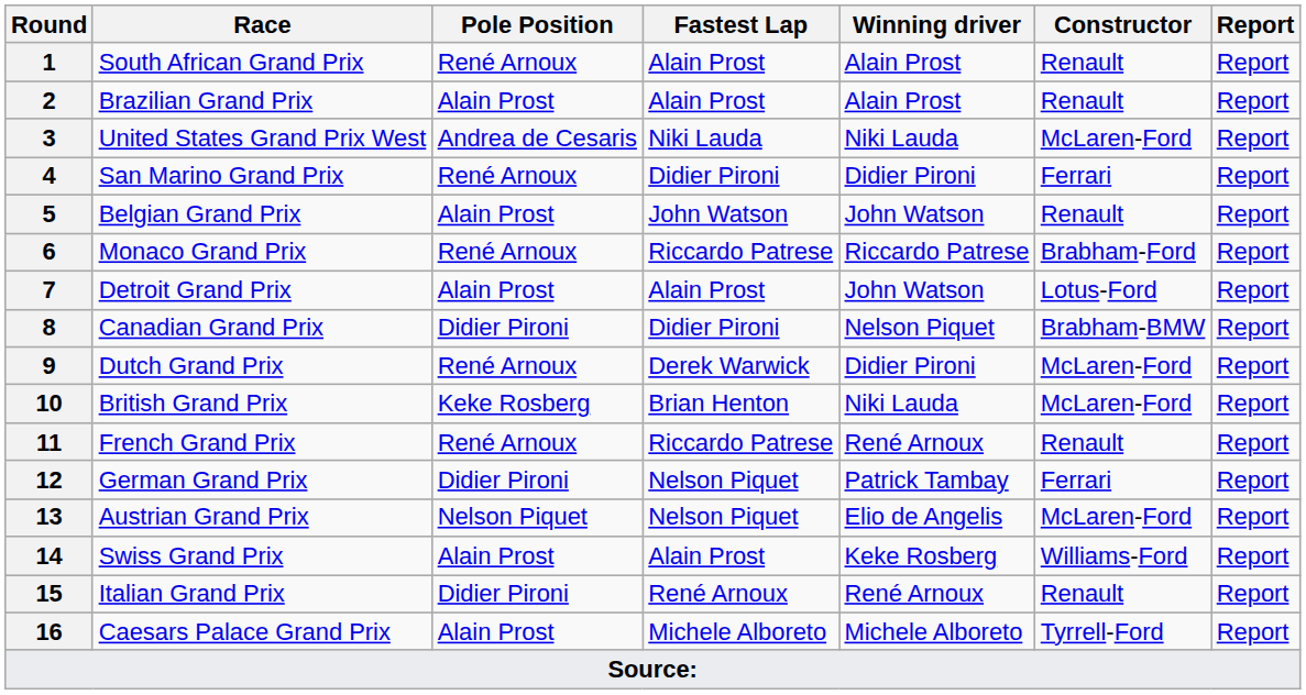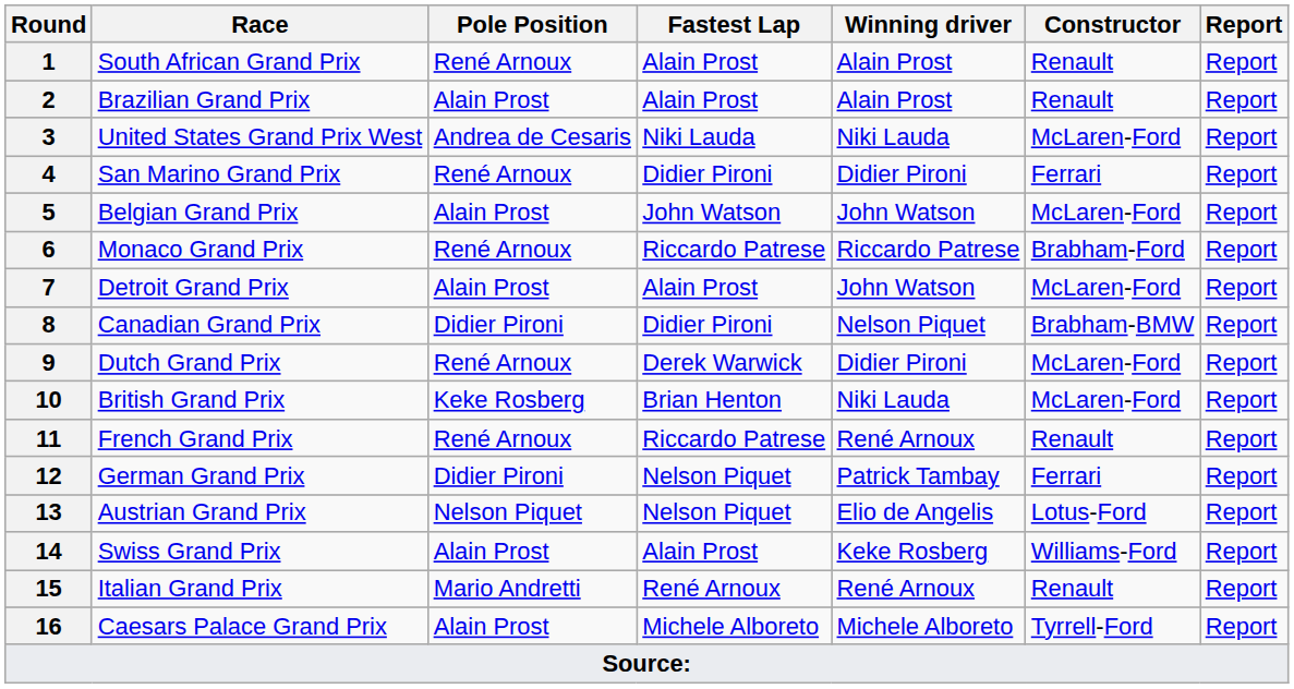5 | Constructor: Renault -> McLaren-Ford
7 | Constructor: Lotus-Ford -> McLaren-Ford
13 | Constructor: McLaren-Ford -> Lotus-Ford
15 | Pole Position: Didier Pironi -> Mario Andretti
